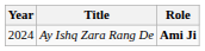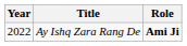Ay Ishq Zara Rang De | Year: 2024 -> 2022
